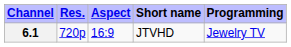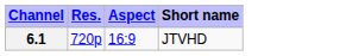- column: Programming | Jewelry TV
